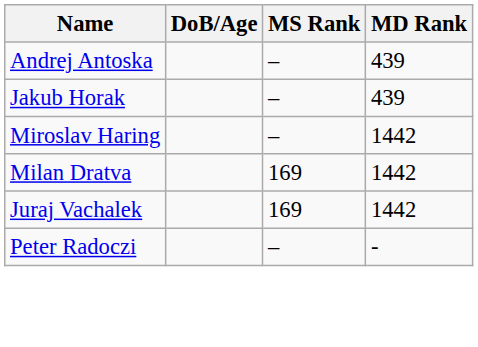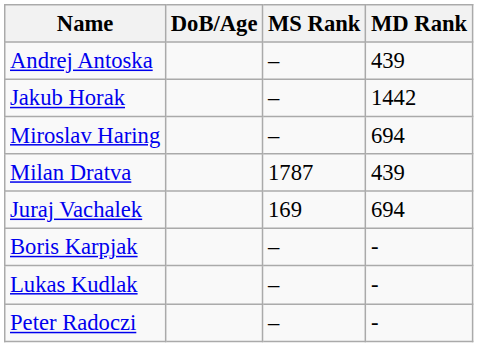Jakub Horak | MD Rank: 439 -> 1442
Miroslav Haring | MD Rank: 1442 -> 694
Milan Dratva | MS Rank: 169 -> 1787
Milan Dratva | MD Rank: 1442 -> 439
Juraj Vachalek | MD Rank: 1442 -> 694
+ row: Boris Karpjak | – | -
+ row: Lukas Kudlak | – | -
